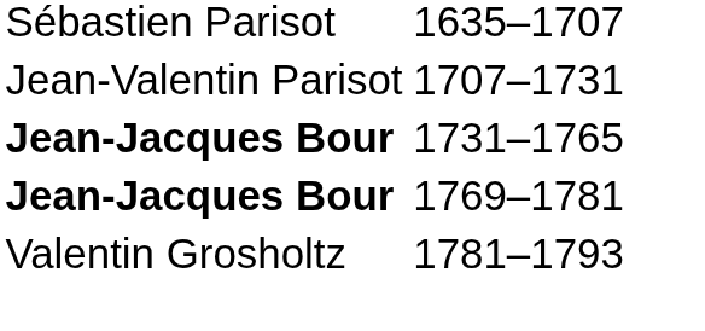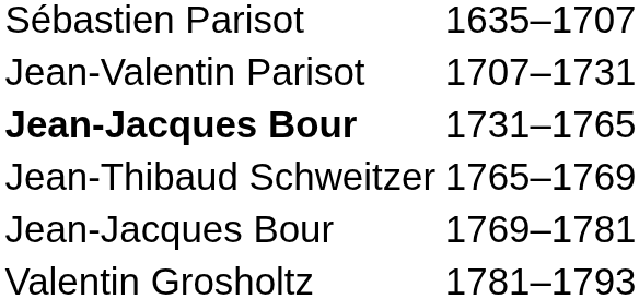+ row: Jean-Thibaud Schweitzer | 1765–1769
1769–1781 | column 1: bold -> normal
